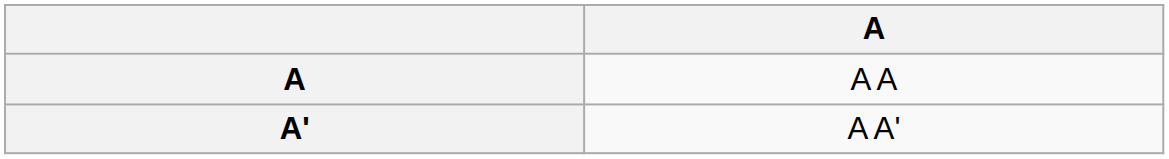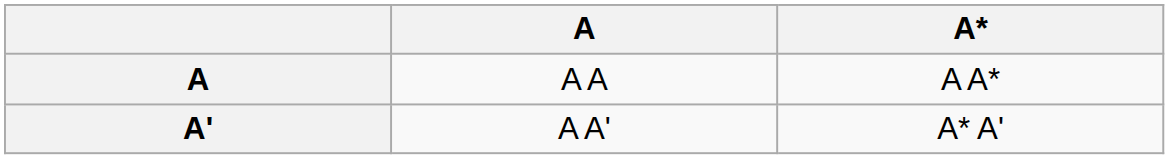+ column: A* | A A* | A* A'
